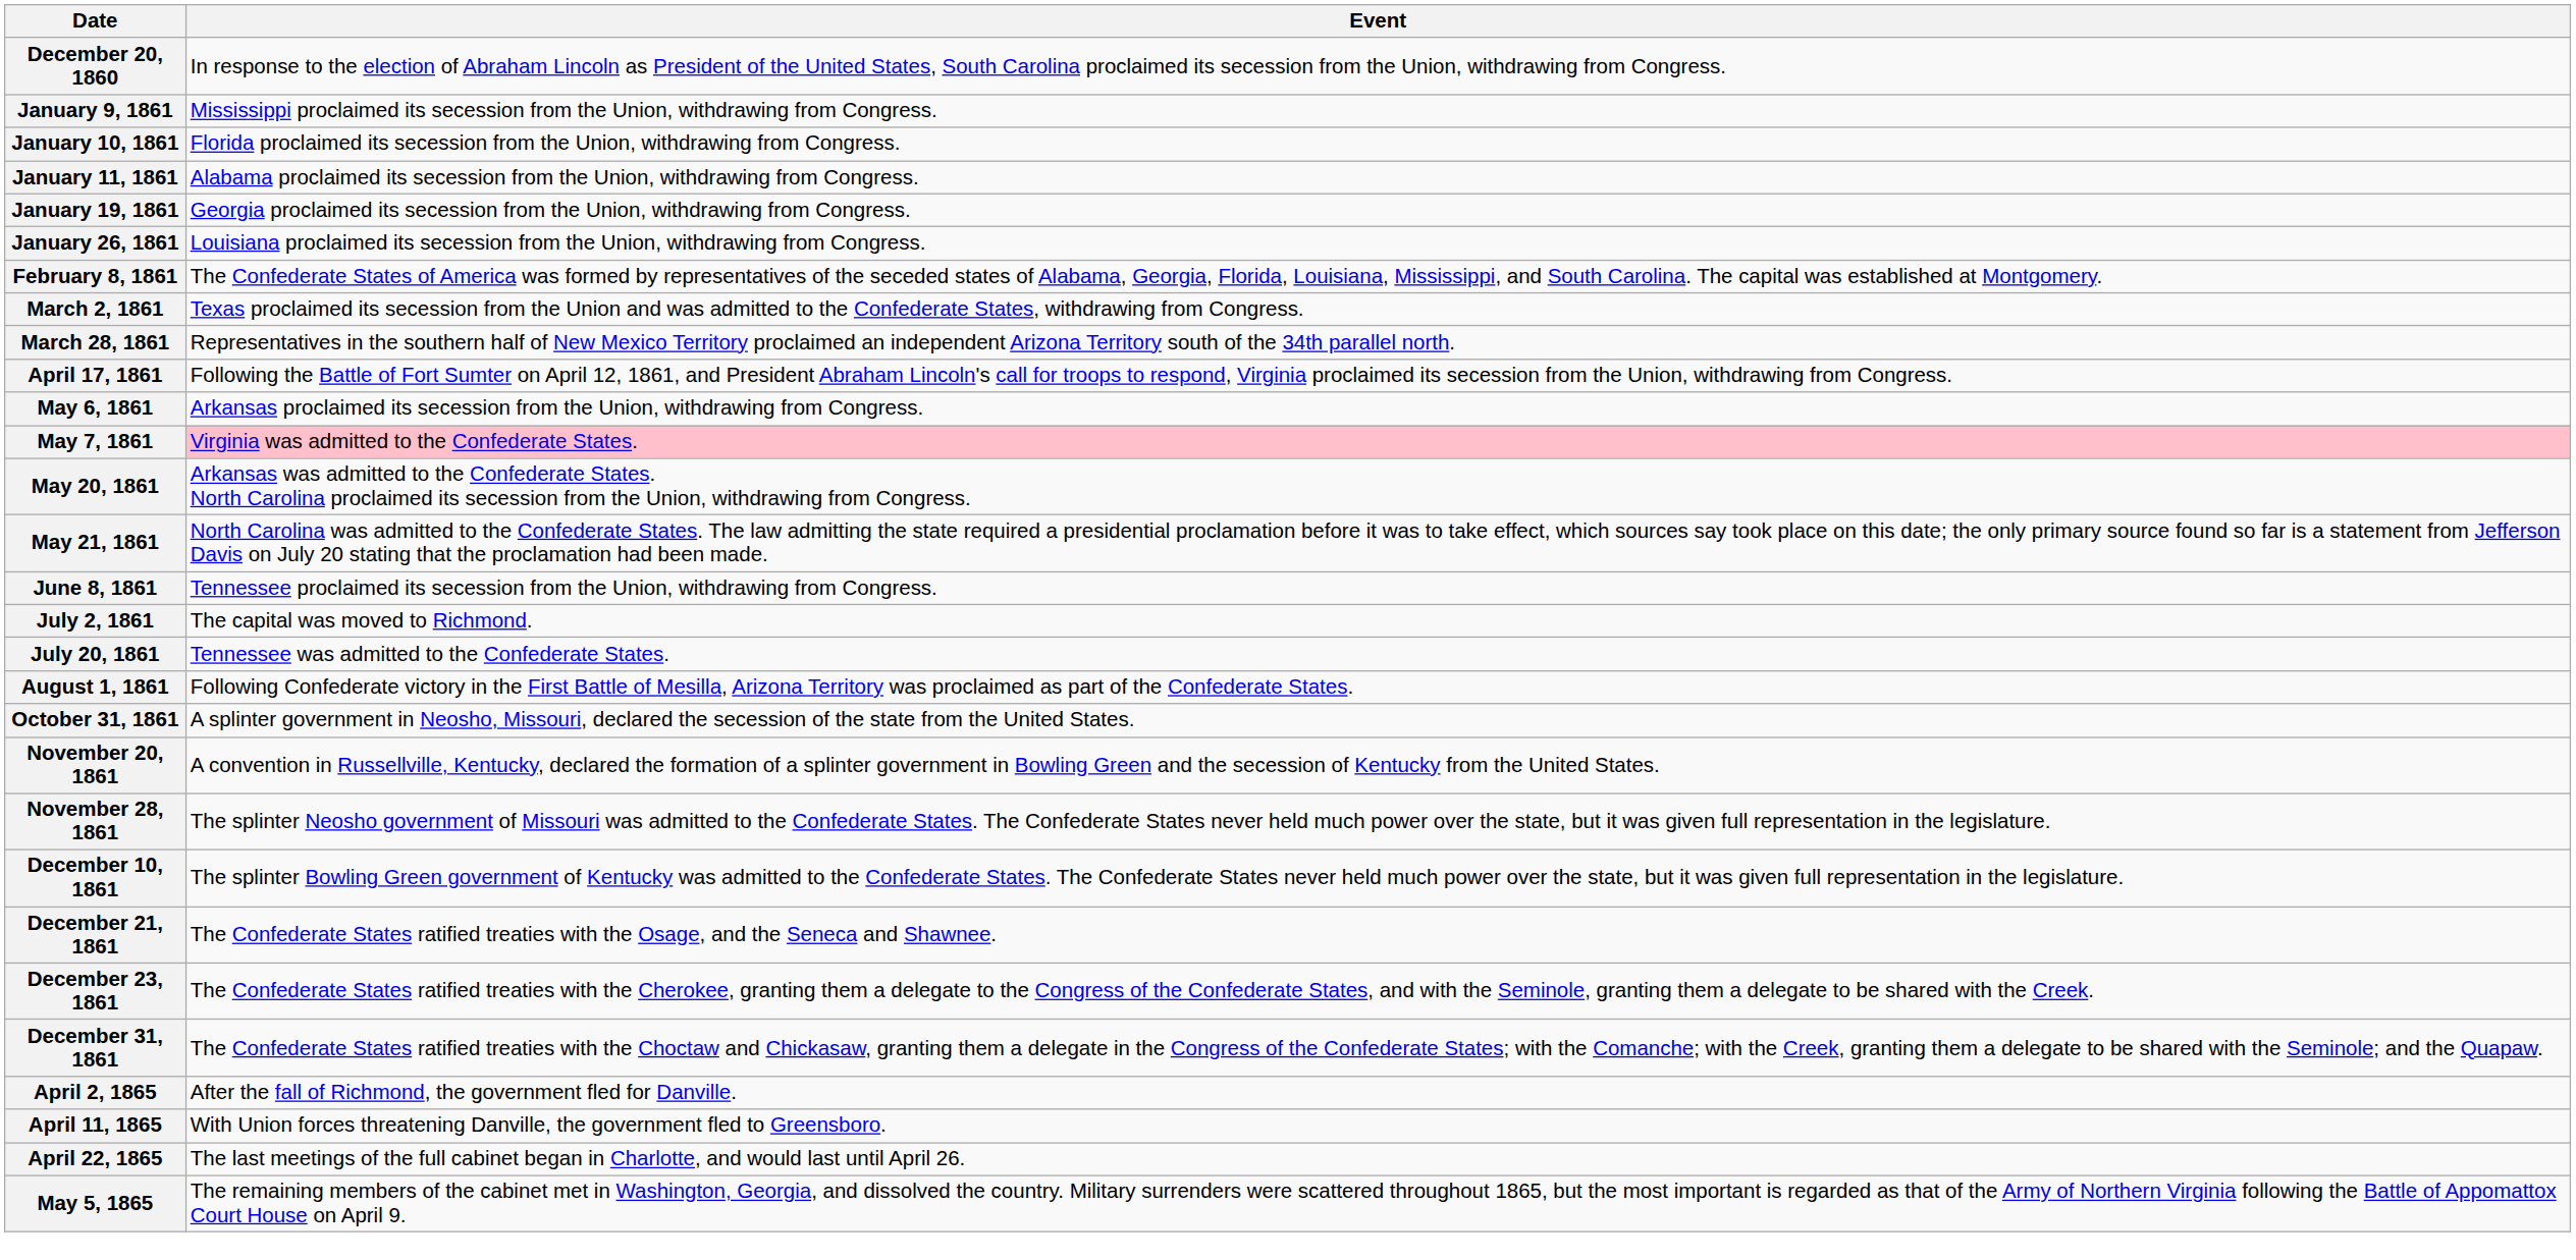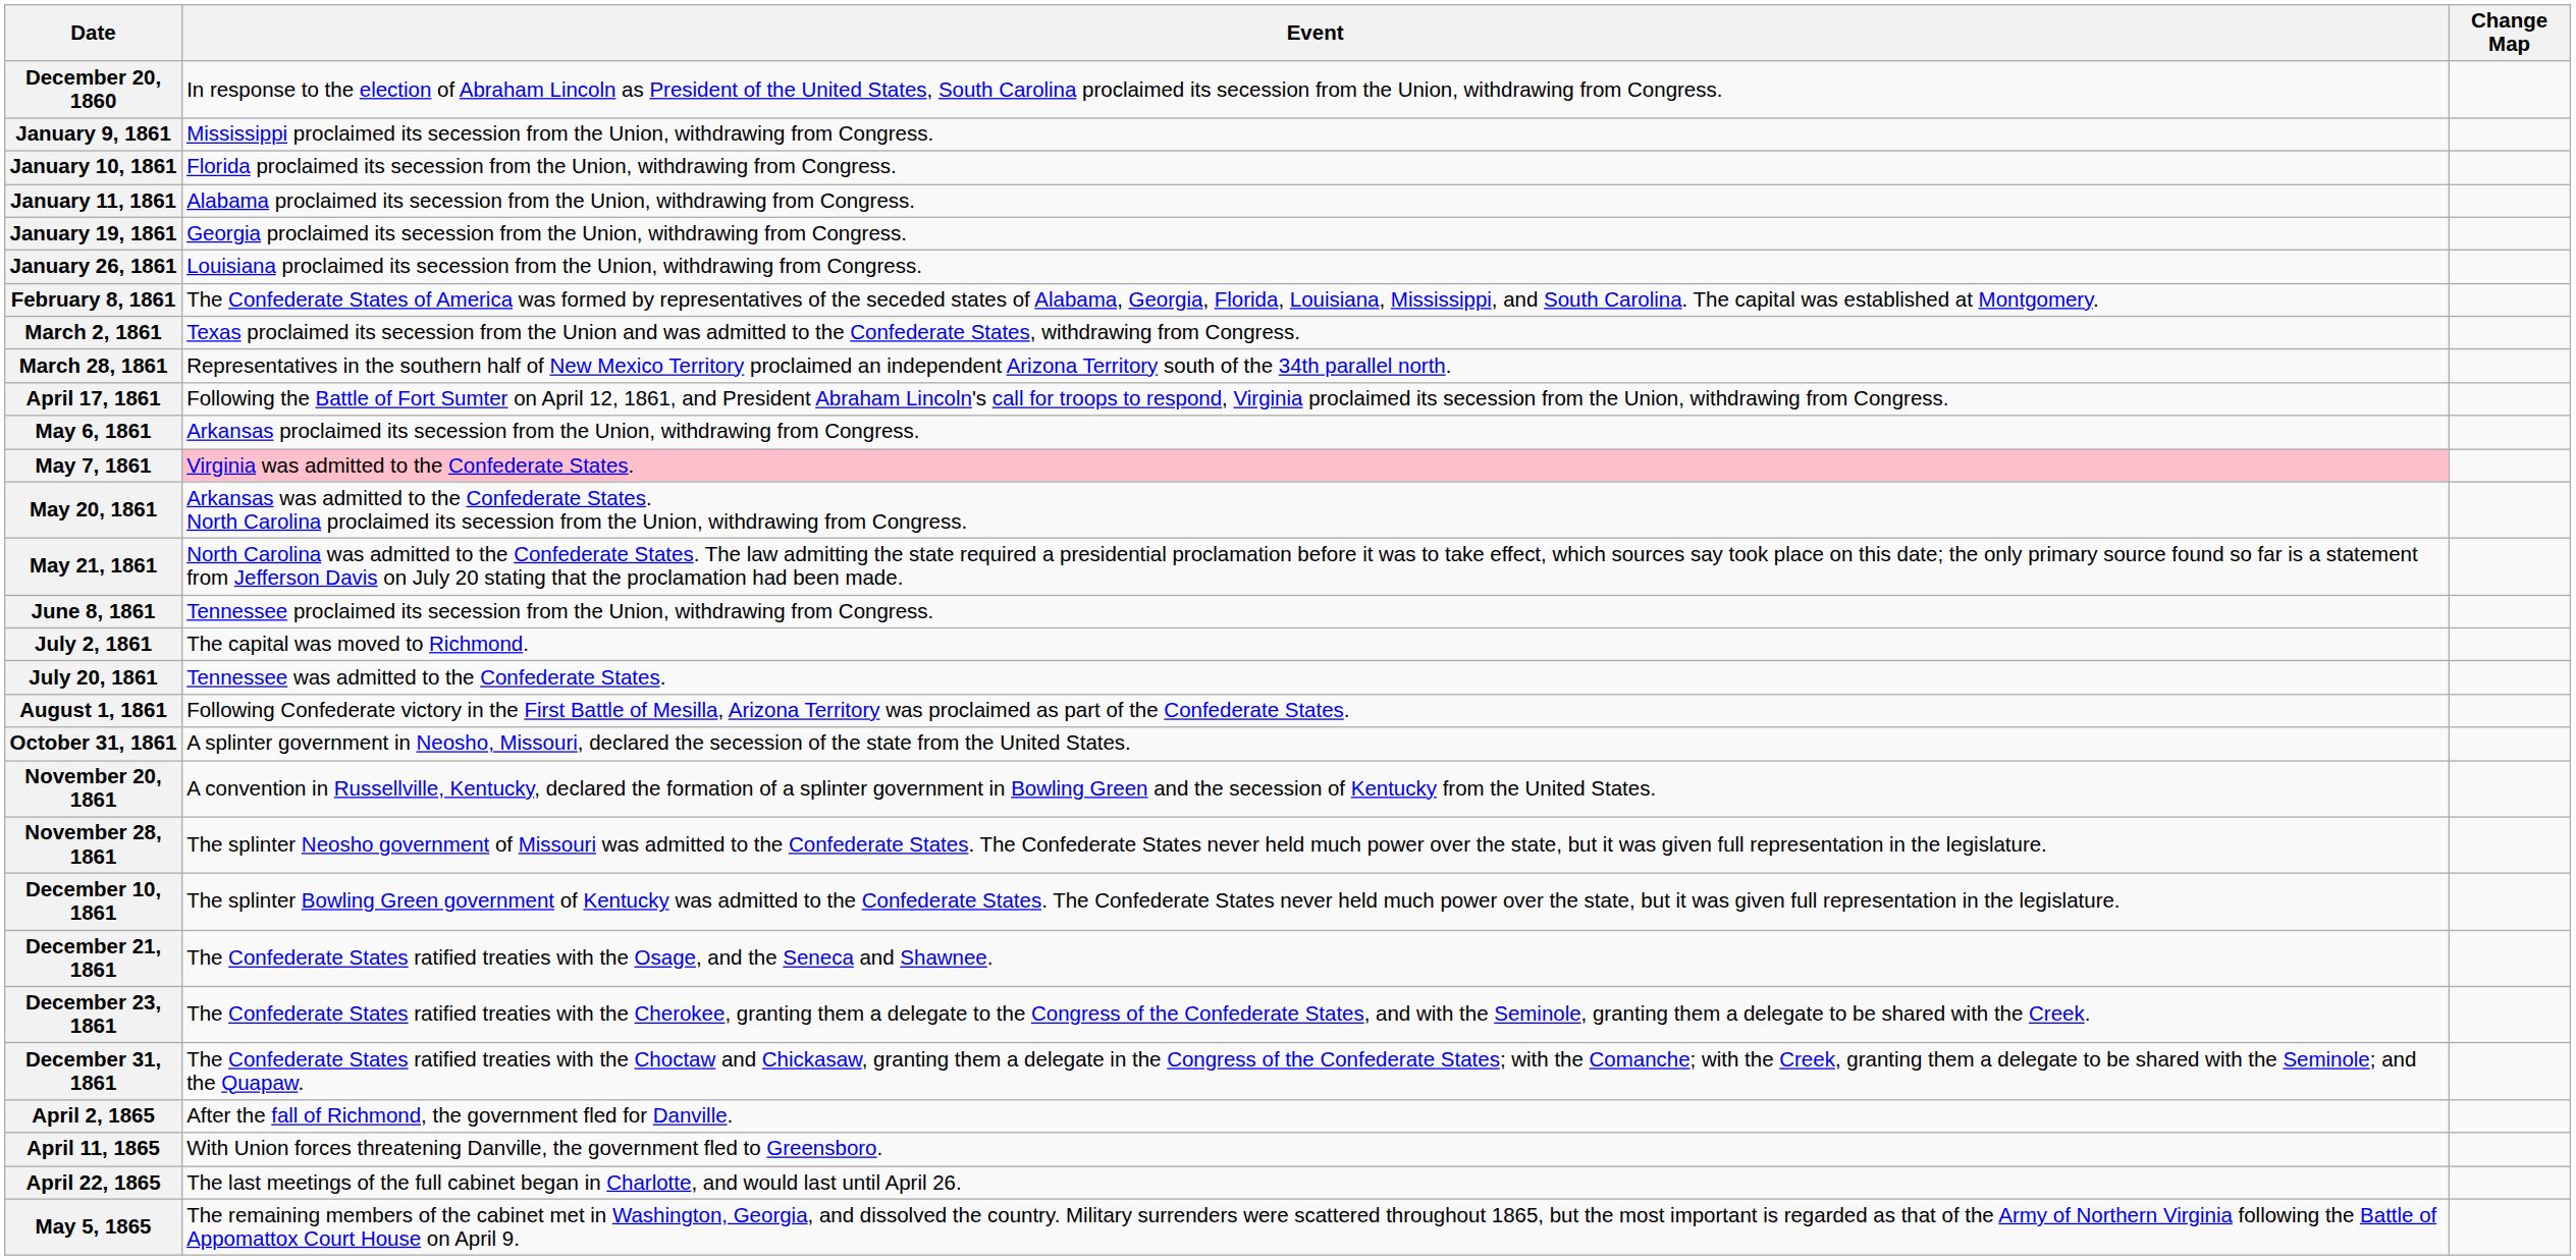+ column: Change Map
